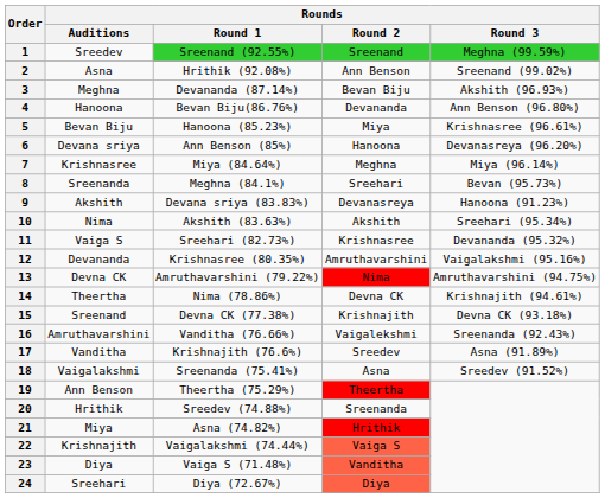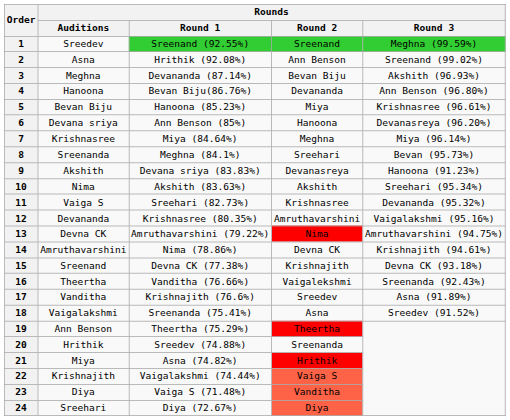14 | Rounds / Auditions: Theertha -> Amruthavarshini
16 | Rounds / Auditions: Amruthavarshini -> Theertha
